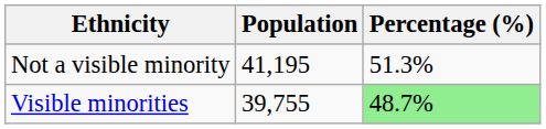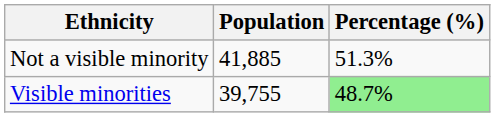Not a visible minority | Population: 41,195 -> 41,885
